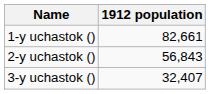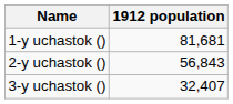1-y uchastok () | 1912 population: 82,661 -> 81,681
